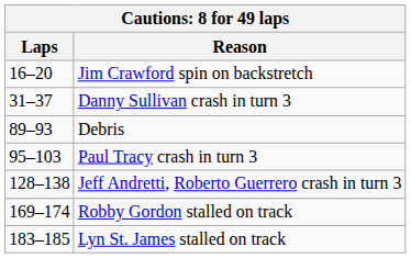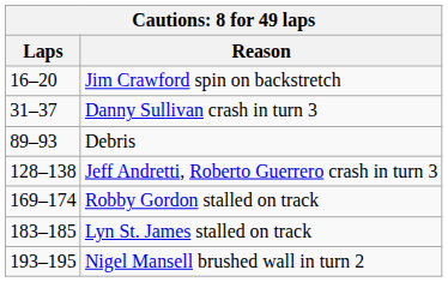- row: 95–103 | Paul Tracy crash in turn 3
+ row: 193–195 | Nigel Mansell brushed wall in turn 2
